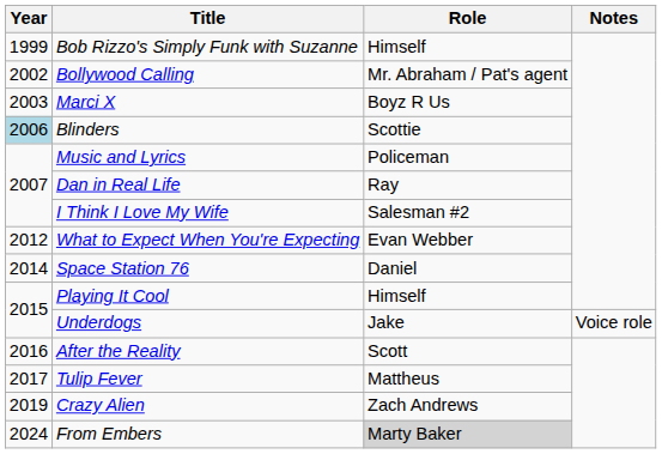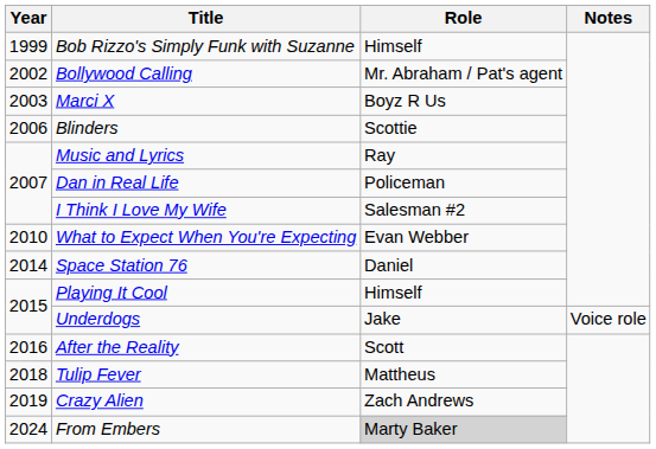Blinders | Year: lightblue background -> no background
Music and Lyrics | Role: Policeman -> Ray
Dan in Real Life | Role: Ray -> Policeman
What to Expect When You're Expecting | Year: 2012 -> 2010
Tulip Fever | Year: 2017 -> 2018
